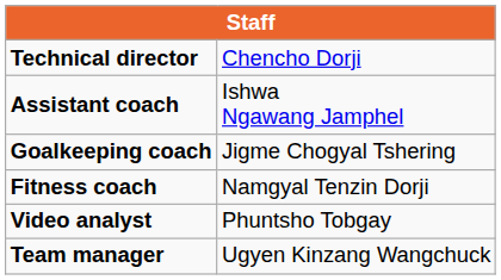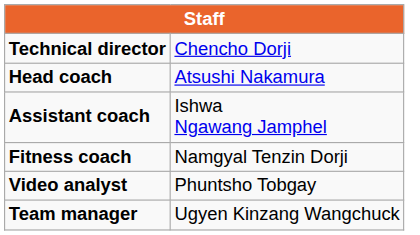+ row: Head coach | Atsushi Nakamura
- row: Goalkeeping coach | Jigme Chogyal Tshering
